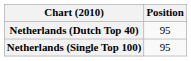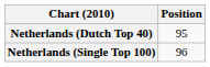Netherlands (Single Top 100) | Position: 95 -> 96
